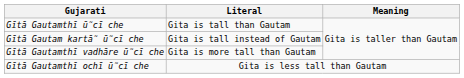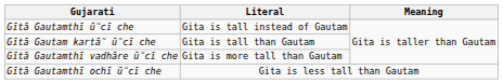Gītā Gautamthī ū̃cī che | Literal: Gita is tall than Gautam -> Gita is tall instead of Gautam
Gītā Gautam kartā̃ ū̃cī che | Literal: Gita is tall instead of Gautam -> Gita is tall than Gautam
